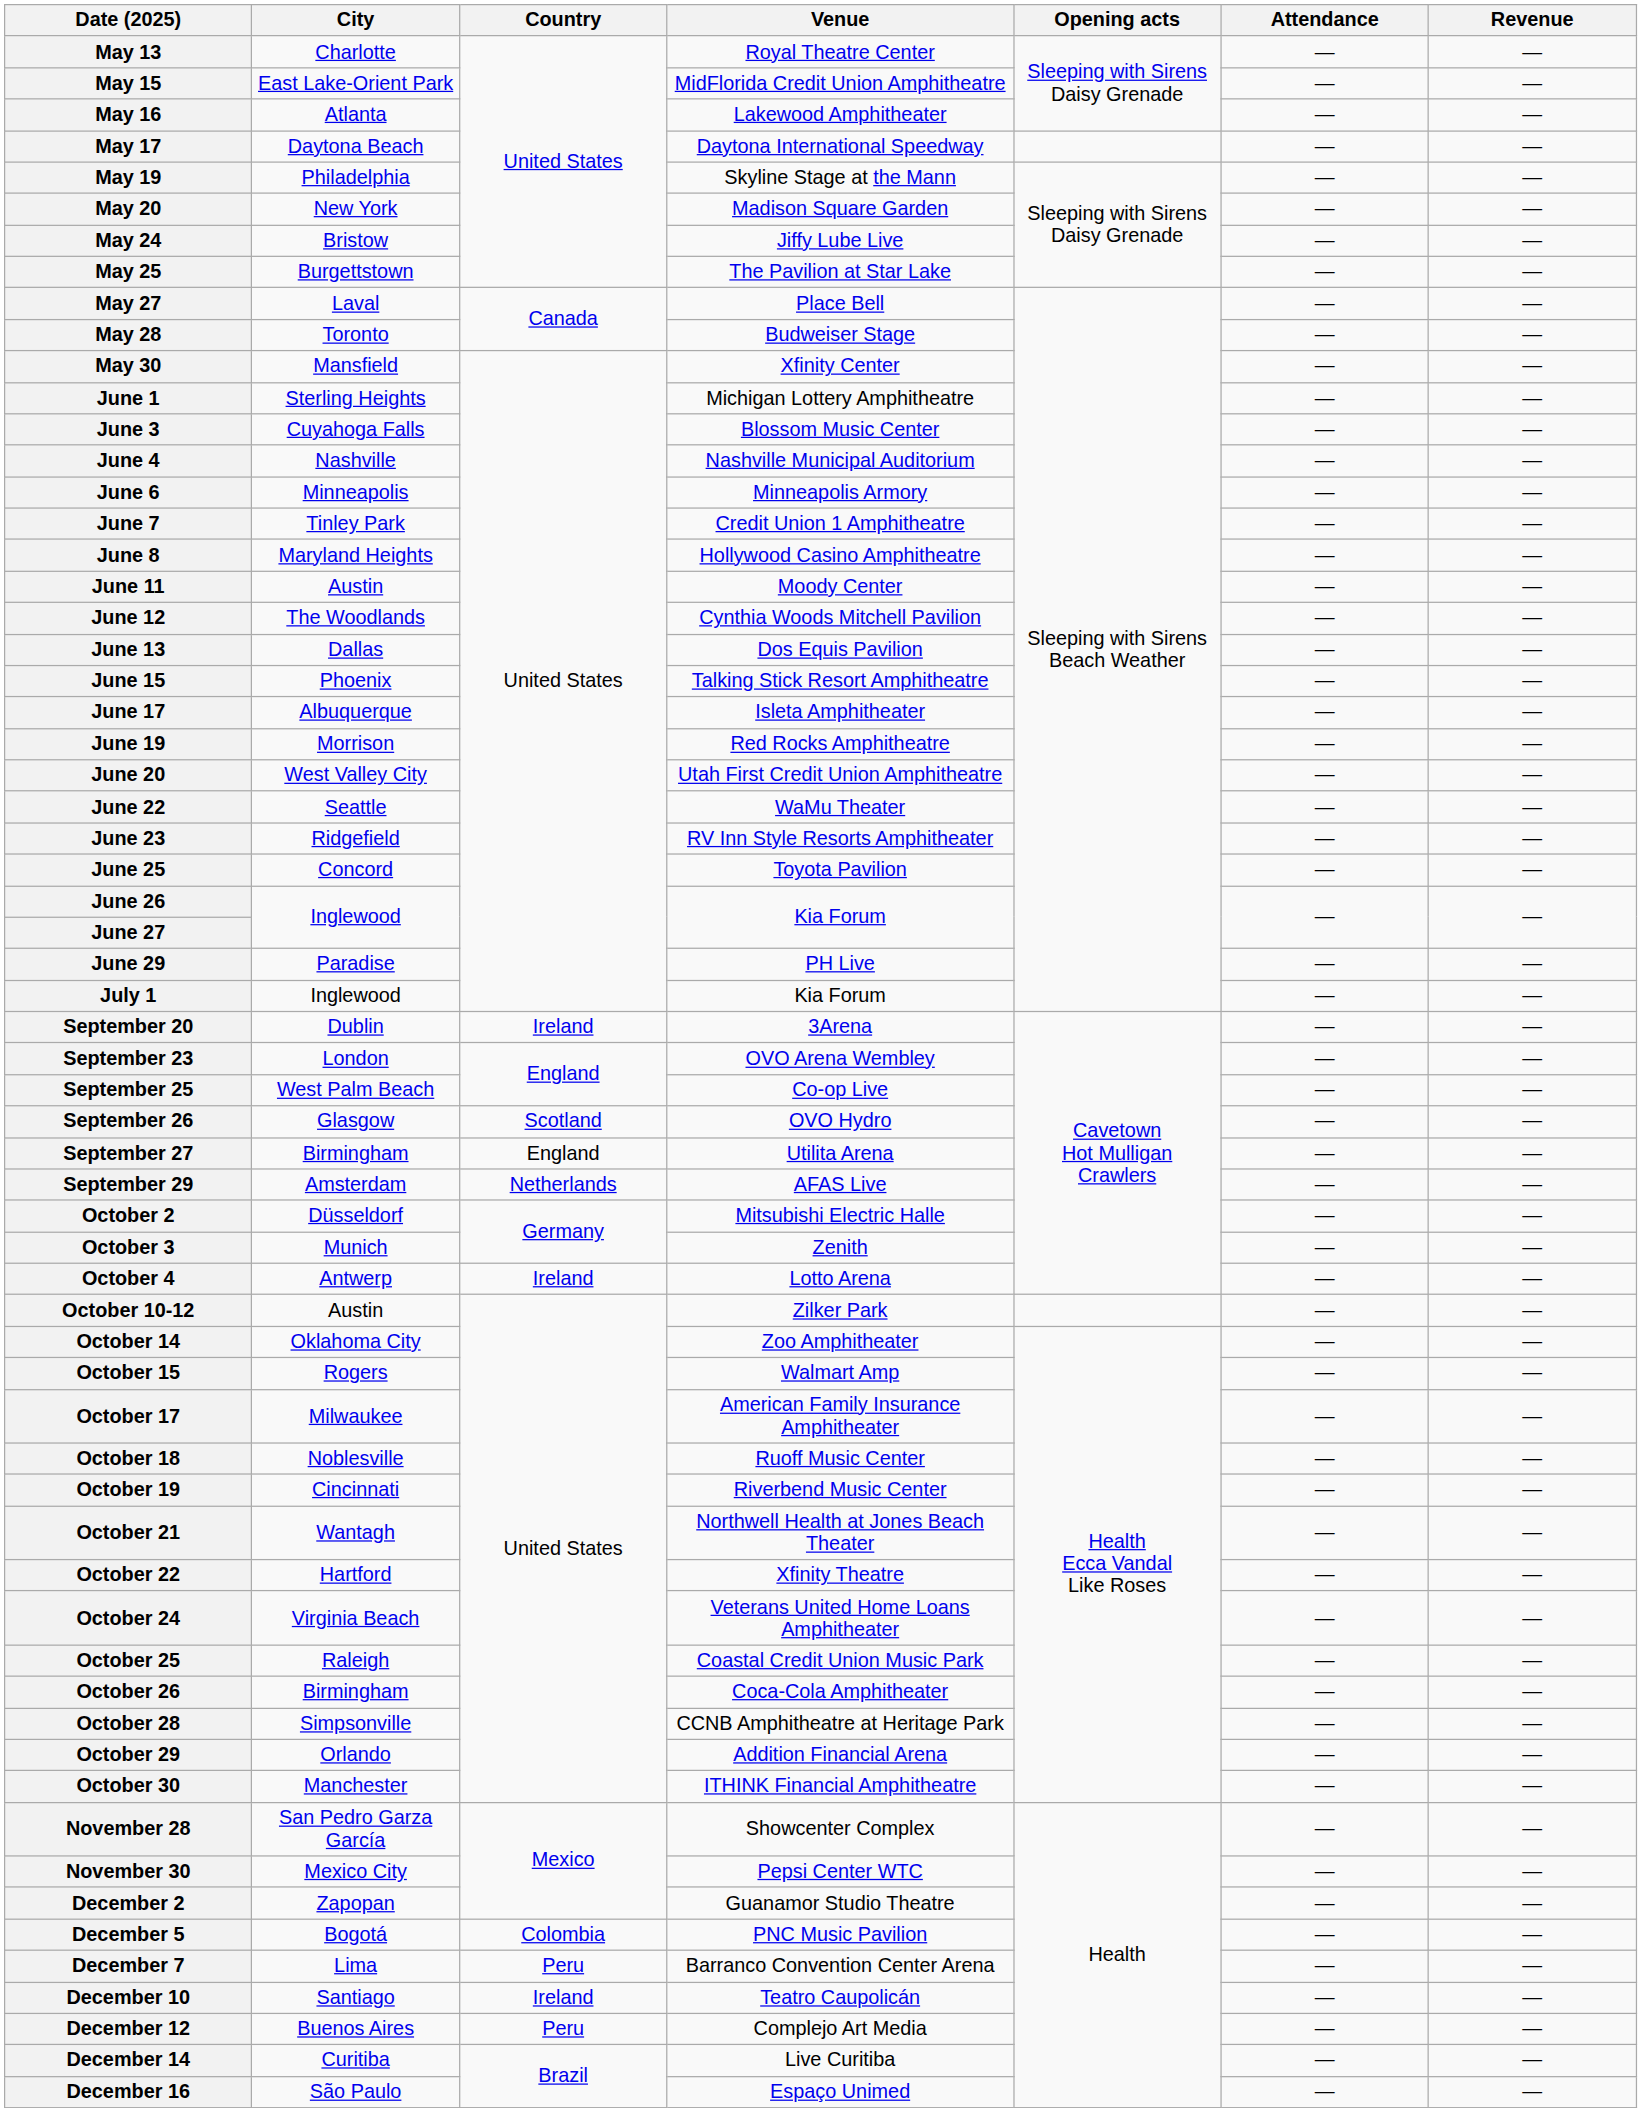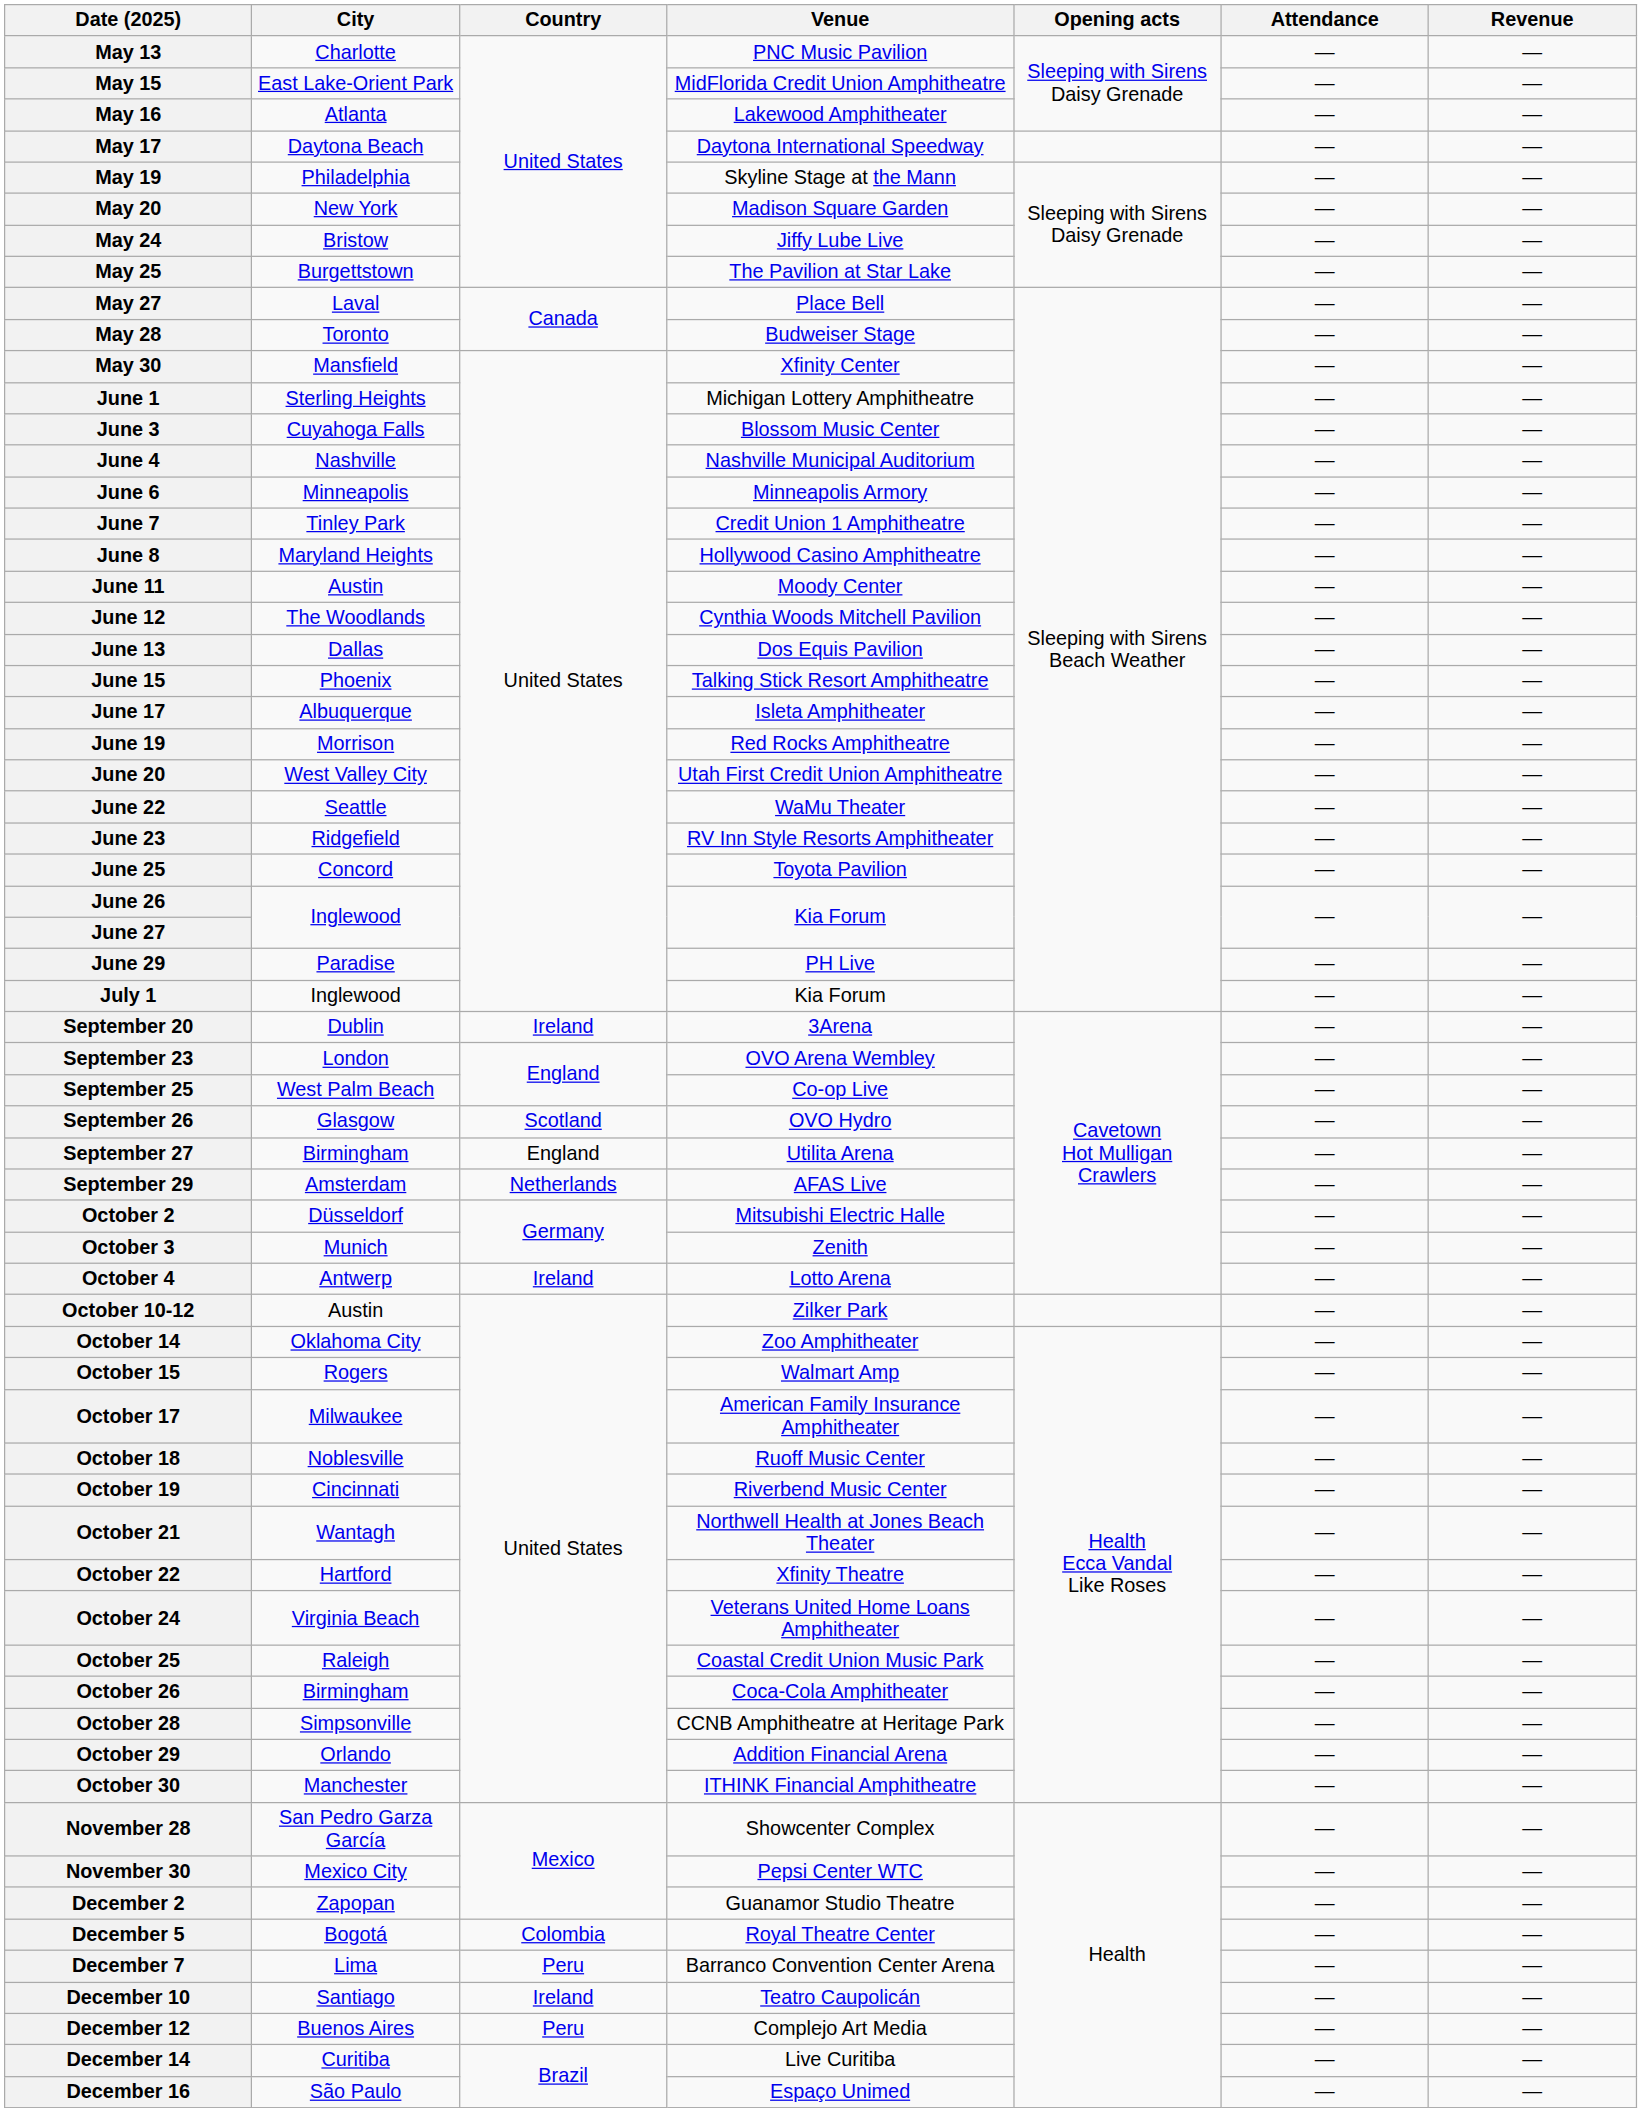May 13 | Venue: Royal Theatre Center -> PNC Music Pavilion
December 5 | Venue: PNC Music Pavilion -> Royal Theatre Center
